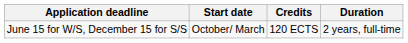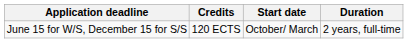columns swapped: Start date <-> Credits
